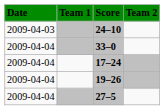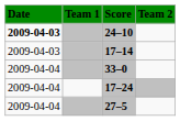24–10 | Date: normal -> bold
+ row: 2009-04-03 | 17–14
- row: 2009-04-04 | 19–26
